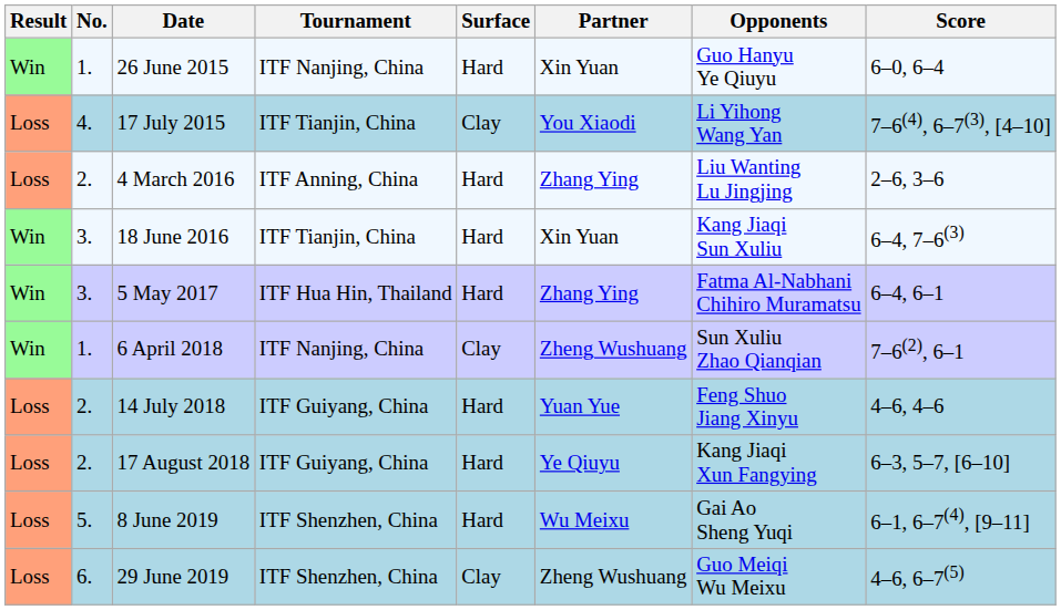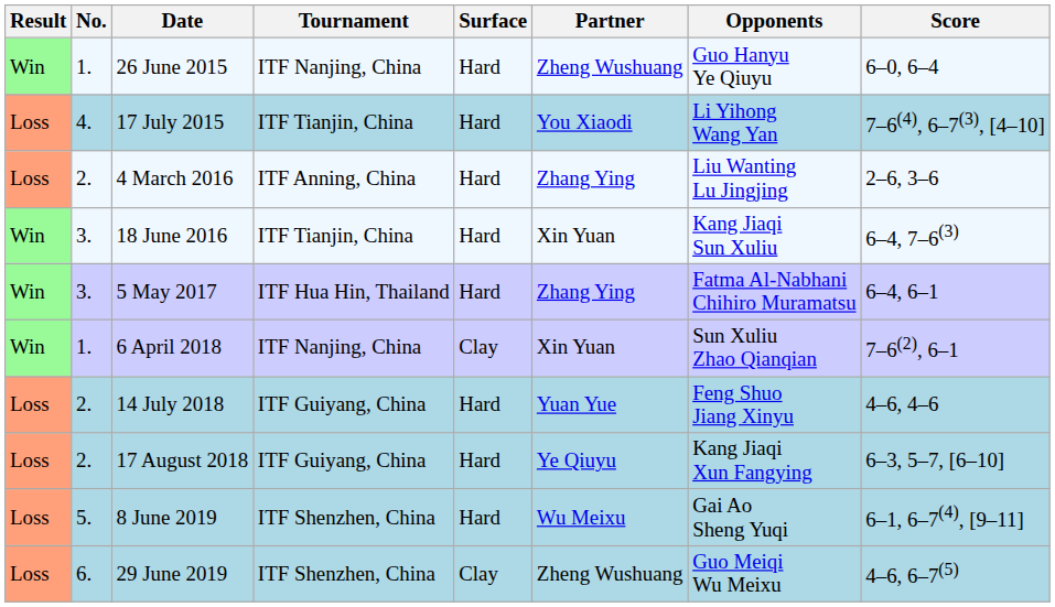26 June 2015 | Partner: Xin Yuan -> Zheng Wushuang
17 July 2015 | Surface: Clay -> Hard
6 April 2018 | Partner: Zheng Wushuang -> Xin Yuan
